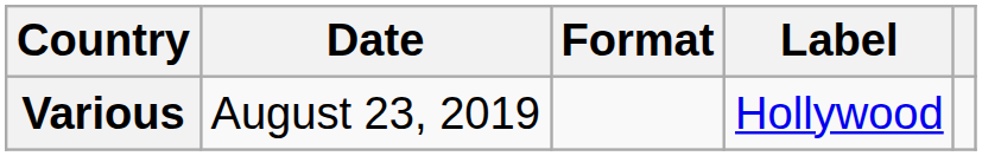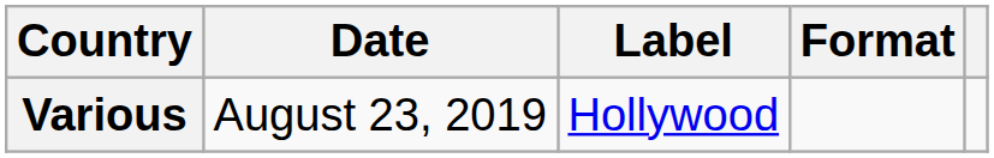columns swapped: Format <-> Label
